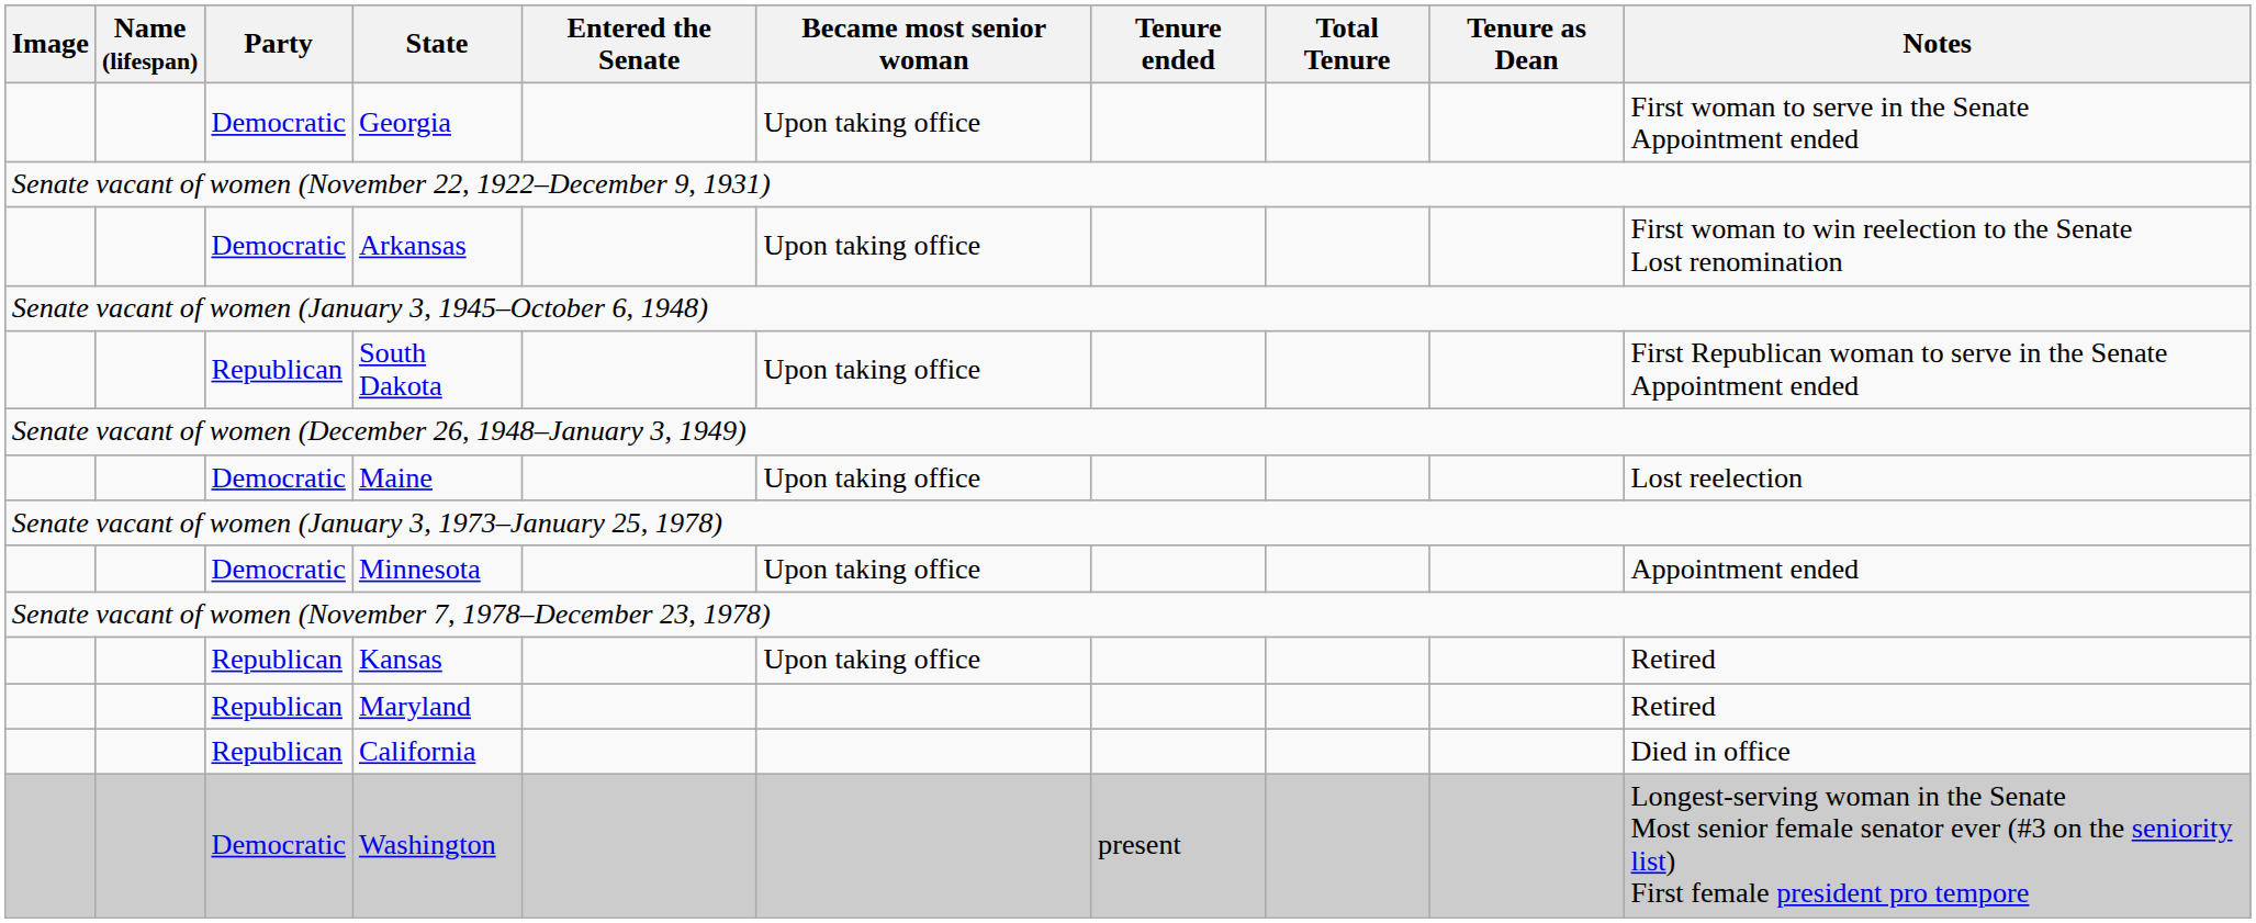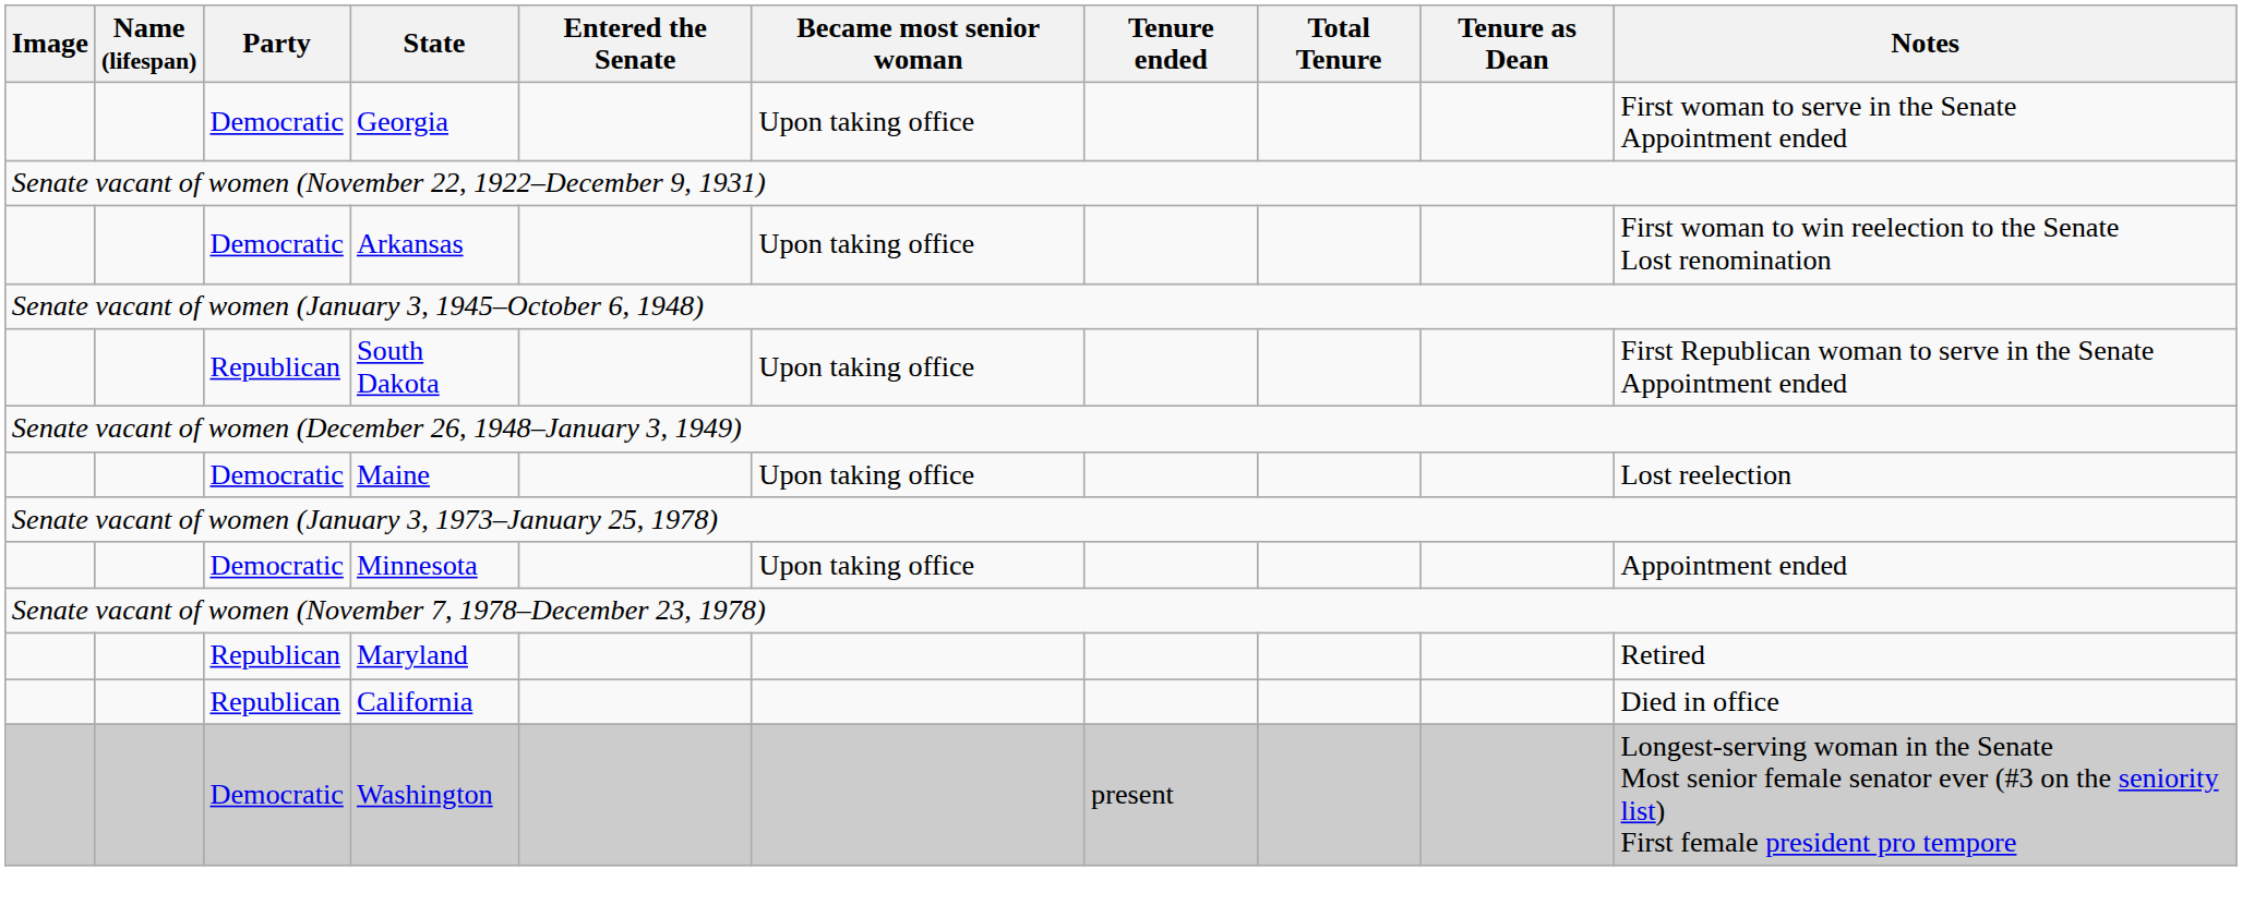- row: Republican | Kansas | Upon taking office | Retired
